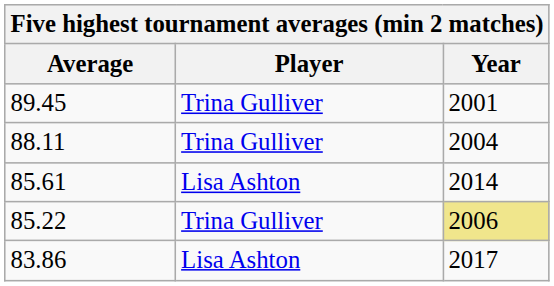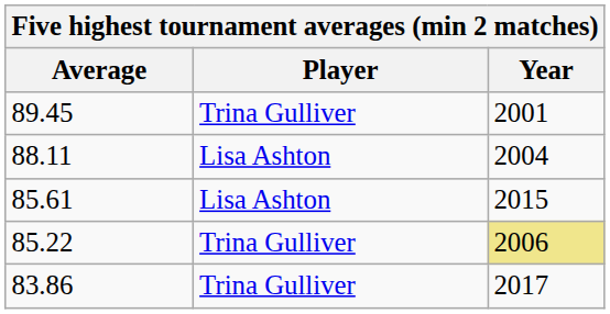88.11 | Player: Trina Gulliver -> Lisa Ashton
85.61 | Year: 2014 -> 2015
83.86 | Player: Lisa Ashton -> Trina Gulliver
